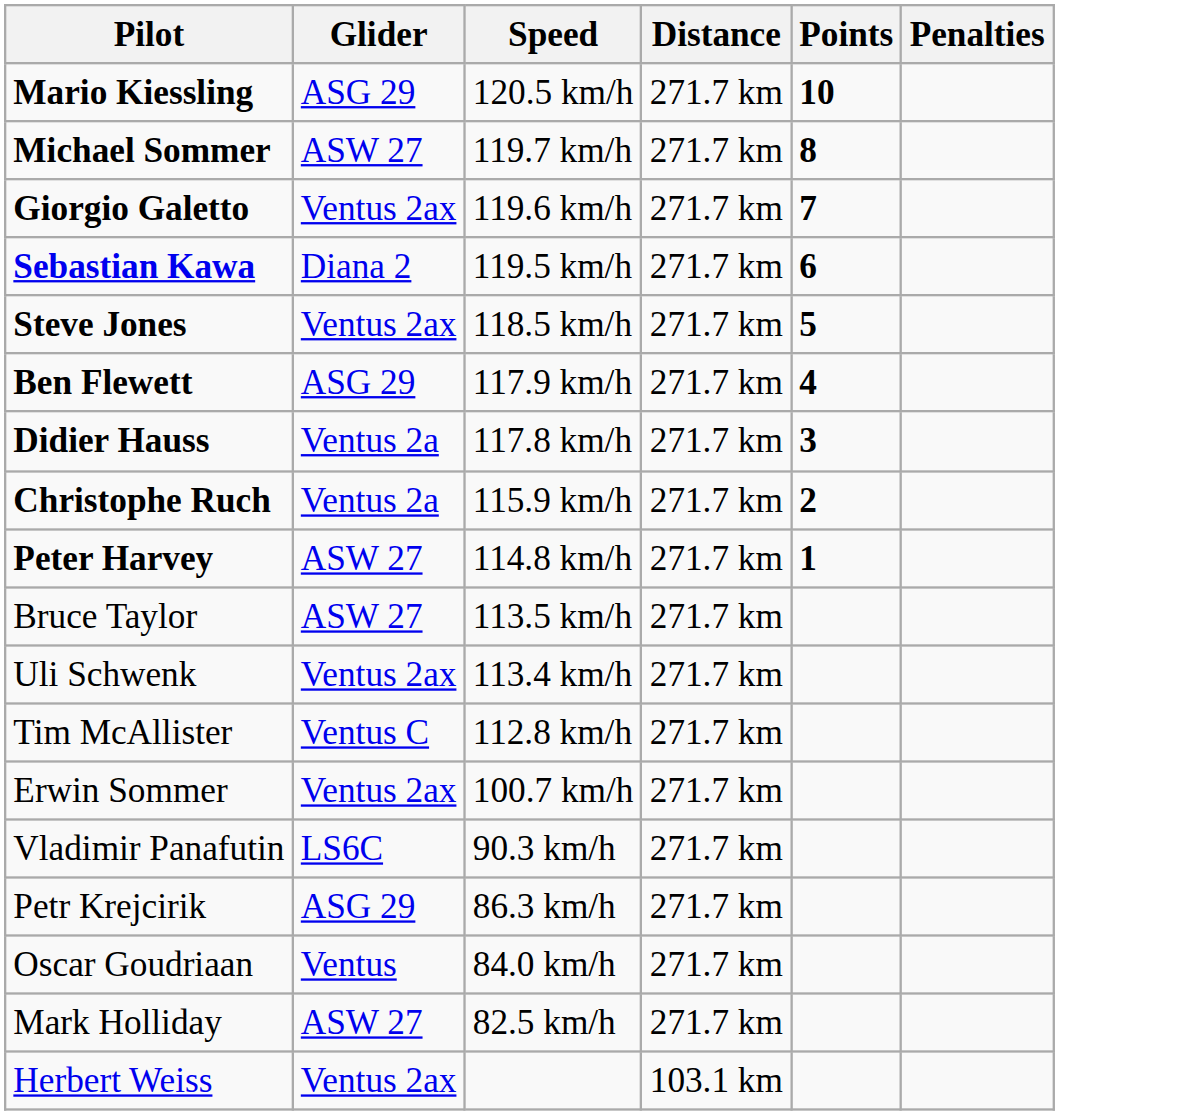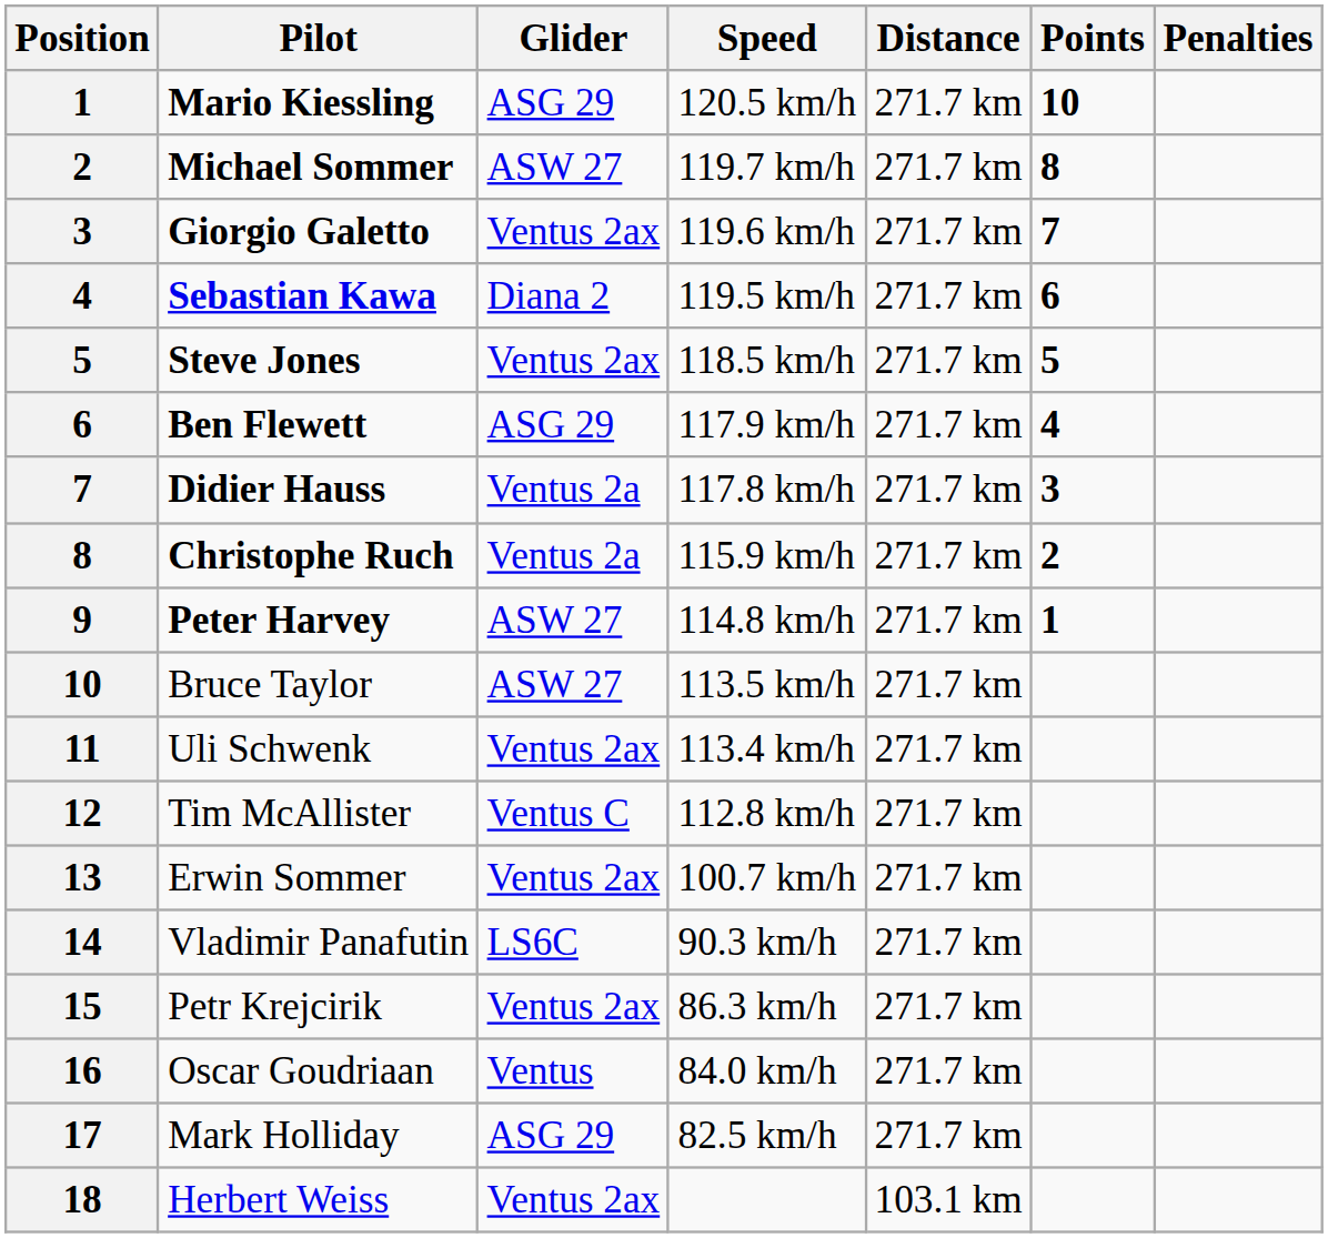+ column: Position | 1 | 2 | 3 | 4 | 5 | 6 | 7 | 8 | 9 | 10 | 11 | 12 | 13 | 14 | 15 | 16 | 17 | 18
Petr Krejcirik | Glider: ASG 29 -> Ventus 2ax
Mark Holliday | Glider: ASW 27 -> ASG 29
